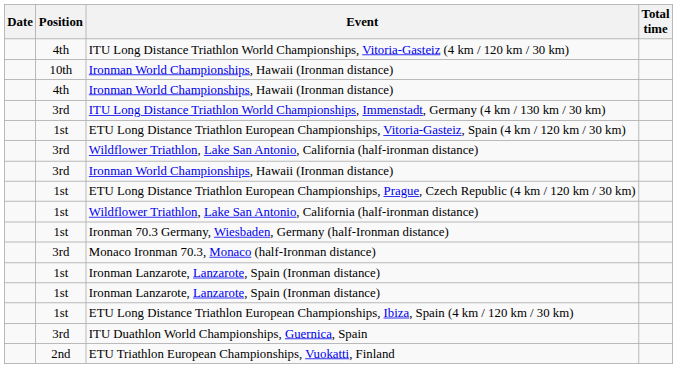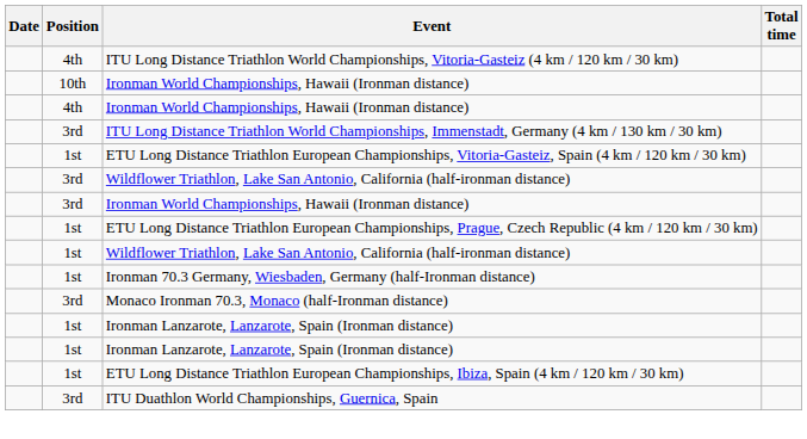- row: 2nd | ETU Triathlon European Championships, Vuokatti, Finland
